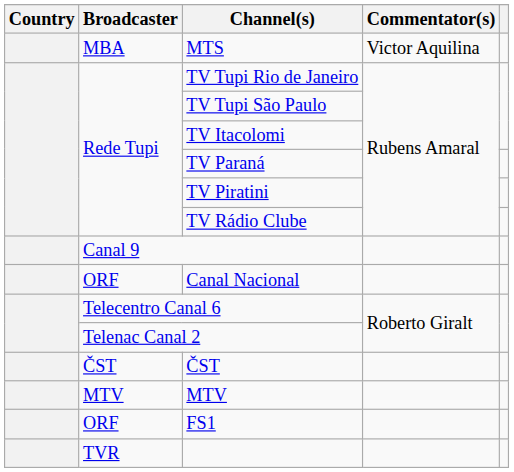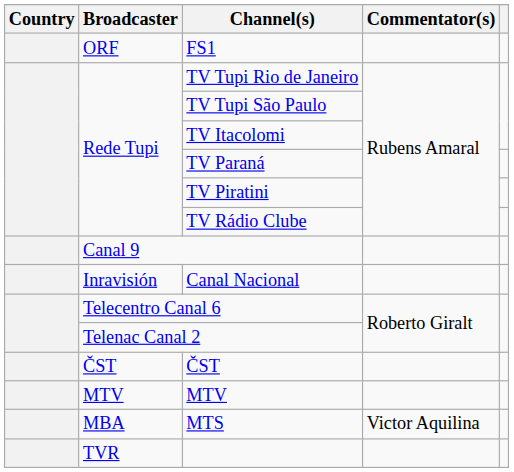rows swapped: FS1 <-> MTS
Canal Nacional | Broadcaster: ORF -> Inravisión
